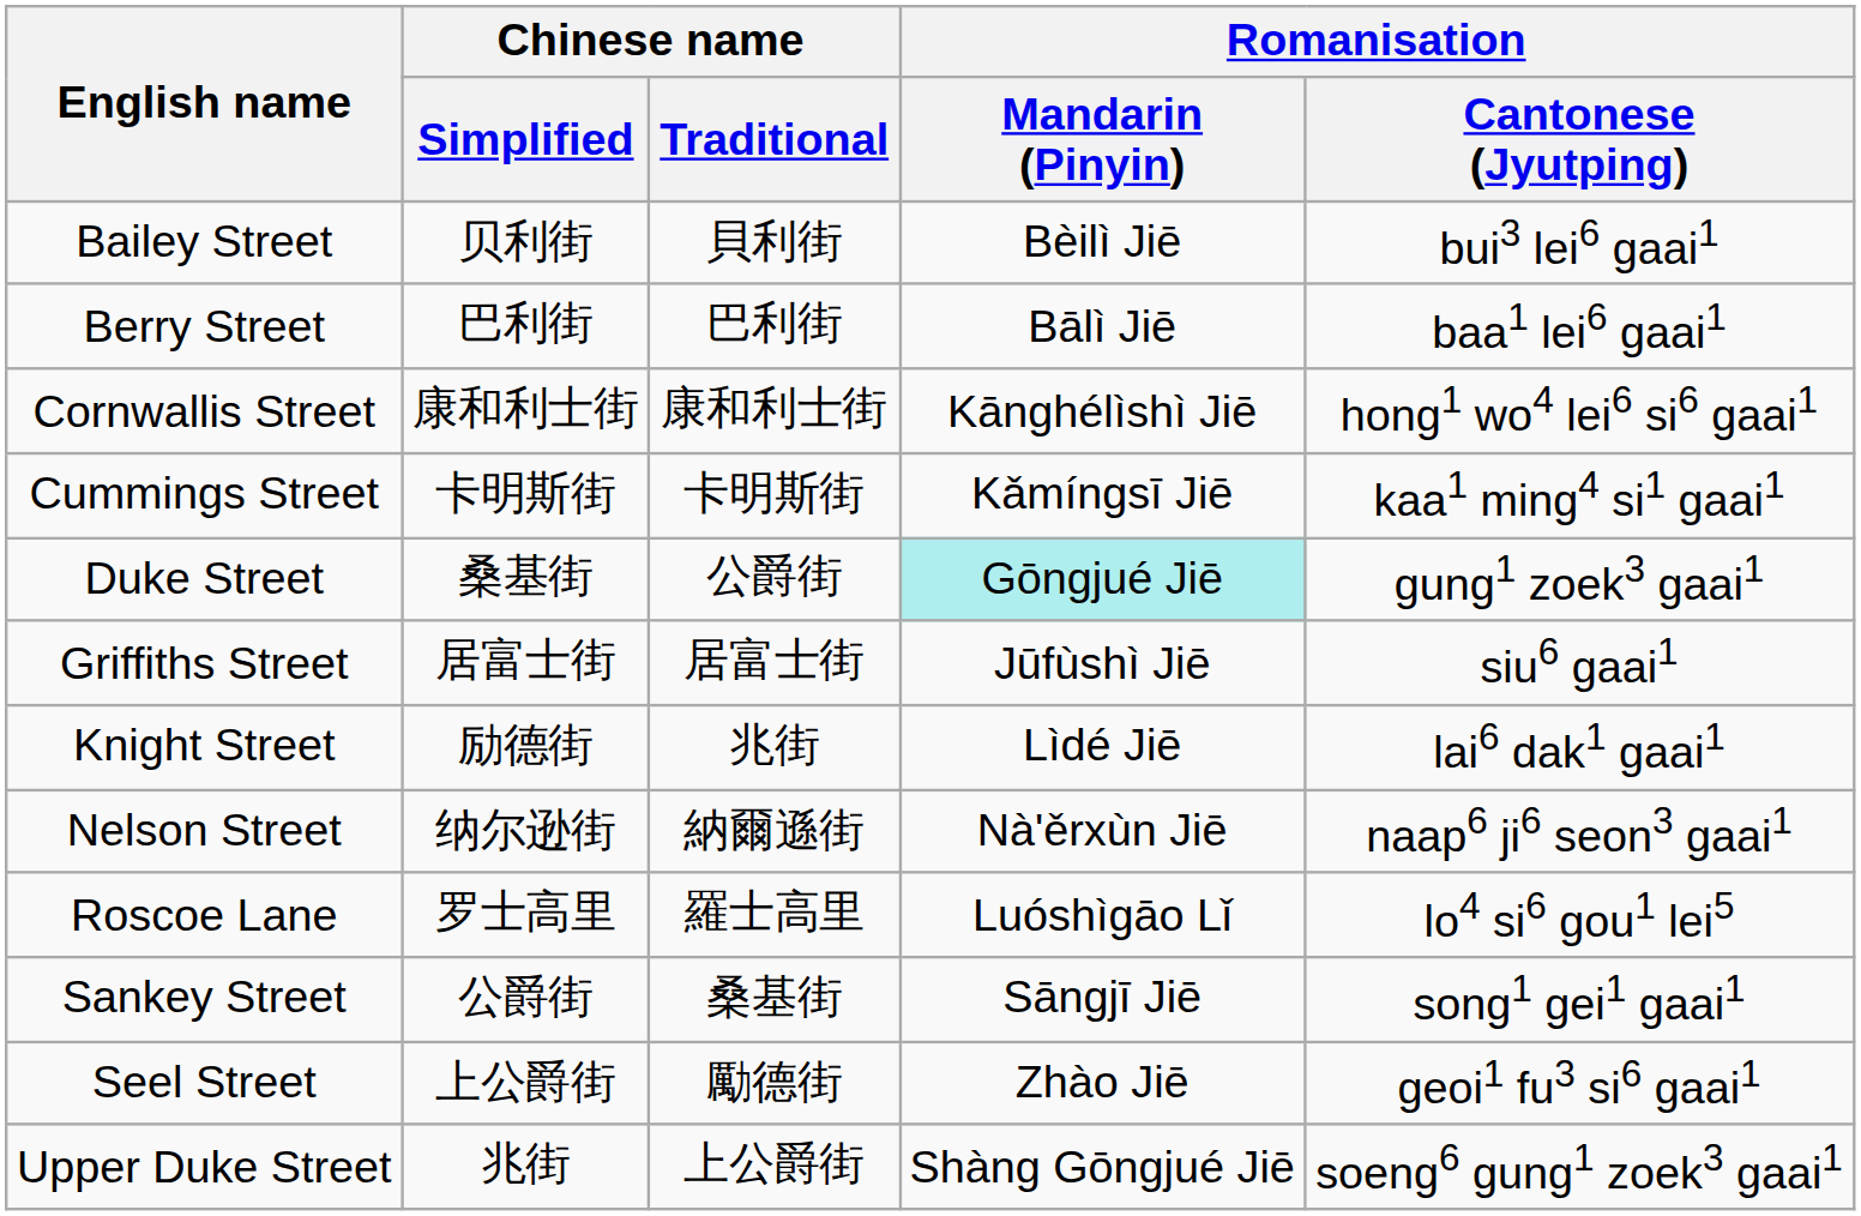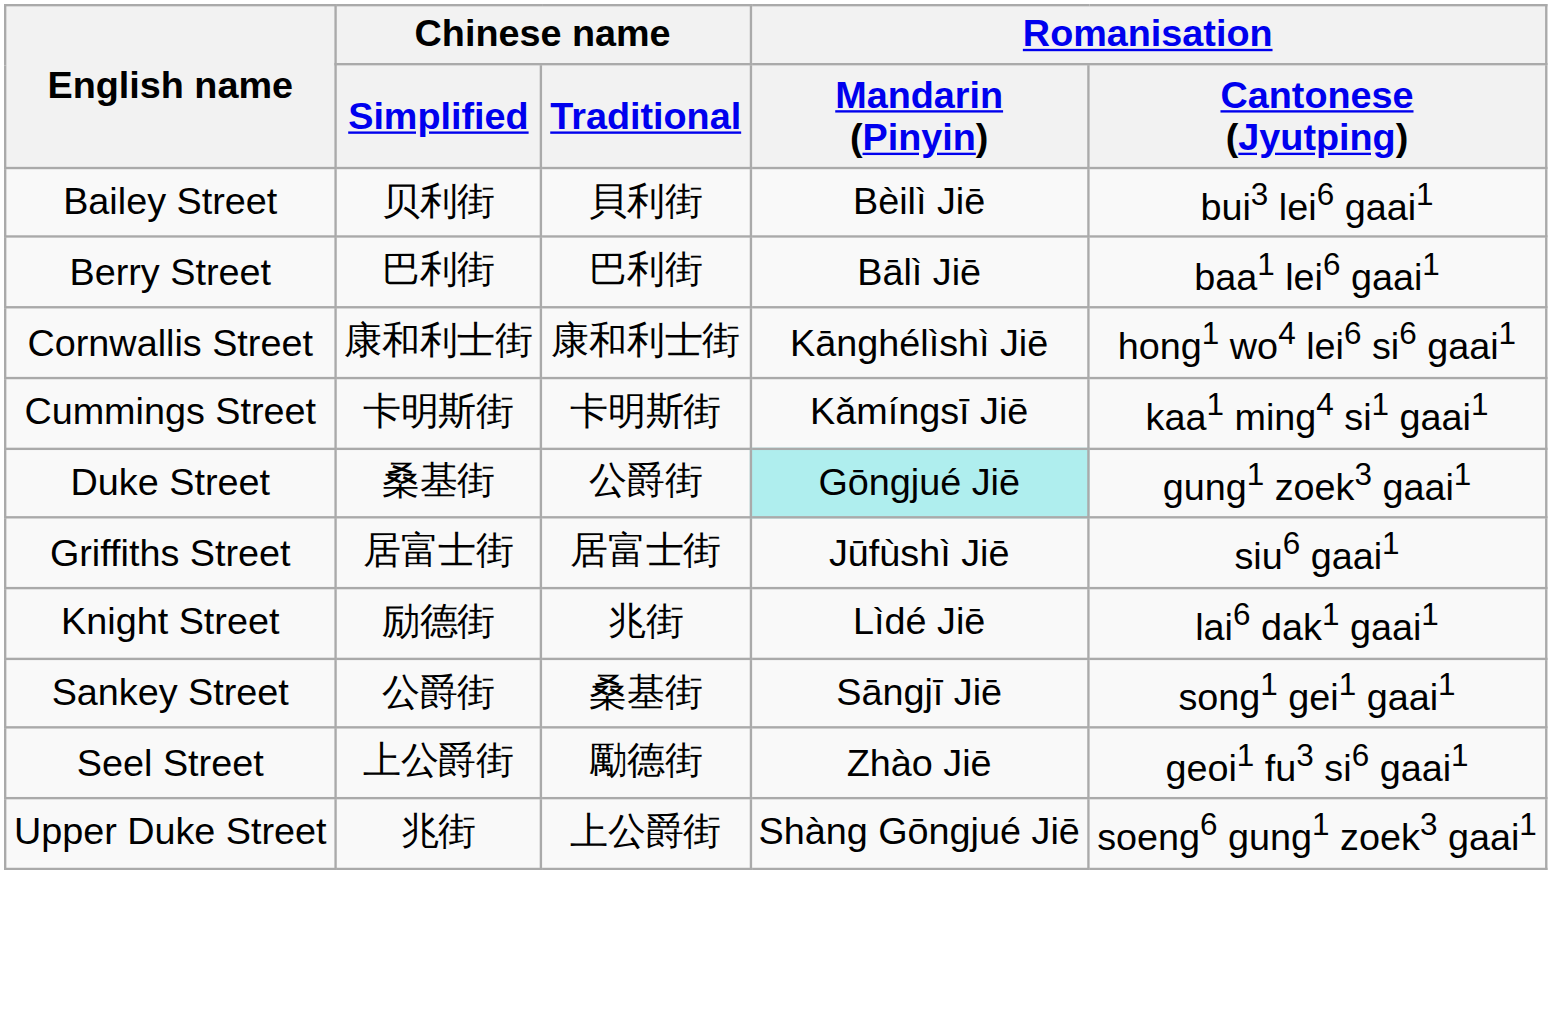- row: Nelson Street | 纳尔逊街 | 納爾遜街 | Nà'ěrxùn Jiē | naap6 ji6 seon3 gaai1
- row: Roscoe Lane | 罗士高里 | 羅士高里 | Luóshìgāo Lǐ | lo4 si6 gou1 lei5
